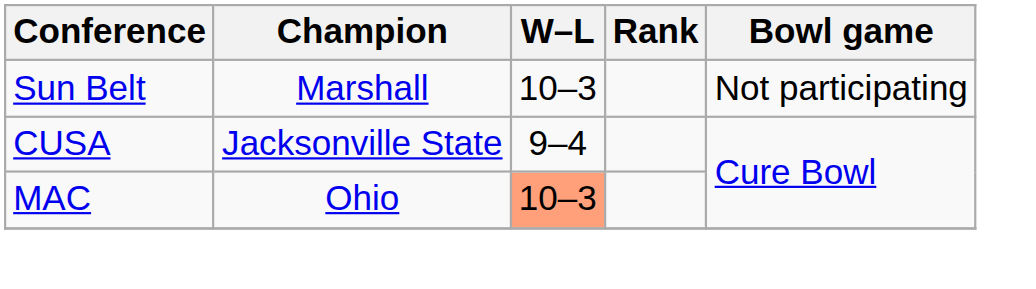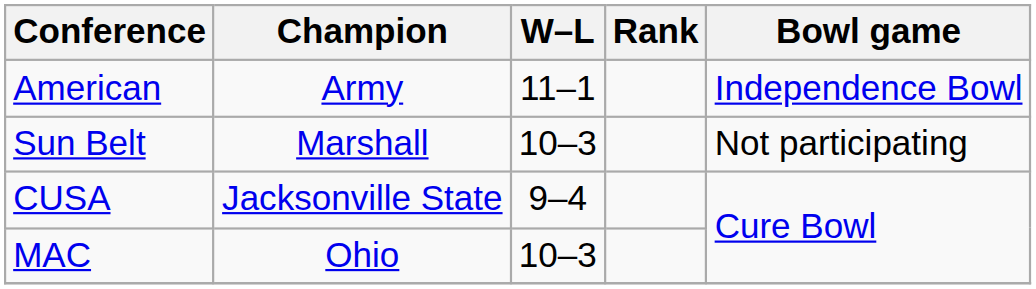+ row: American | Army | 11–1 | Independence Bowl
MAC | W–L: lightsalmon background -> no background
